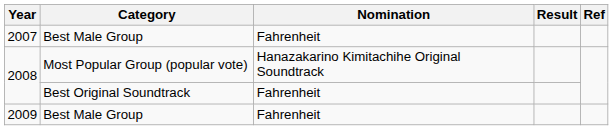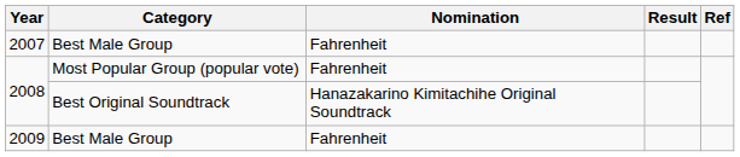2008 / Most Popular Group (popular vote) | Nomination: Hanazakarino Kimitachihe Original Soundtrack -> Fahrenheit
2008 / Best Original Soundtrack | Nomination: Fahrenheit -> Hanazakarino Kimitachihe Original Soundtrack
